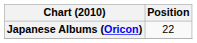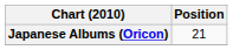Japanese Albums (Oricon) | Position: 22 -> 21
